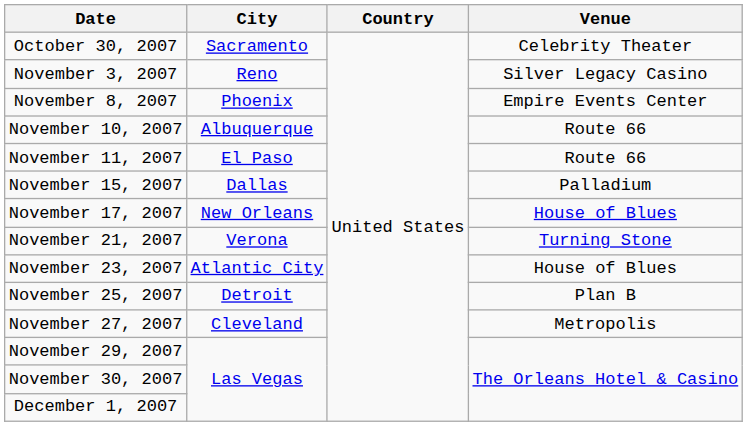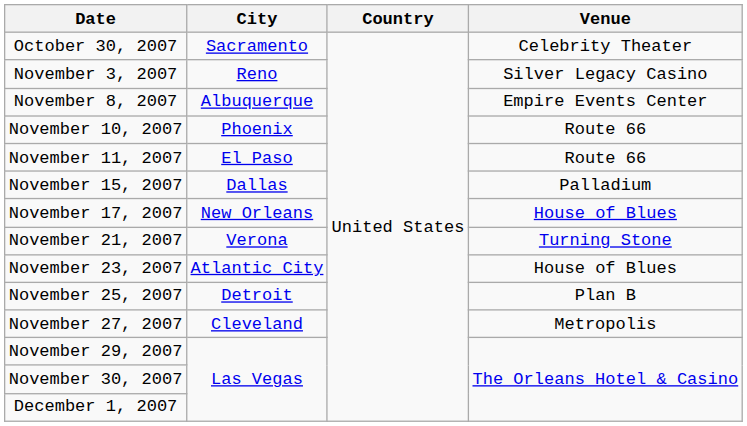November 8, 2007 | City: Phoenix -> Albuquerque
November 10, 2007 | City: Albuquerque -> Phoenix
